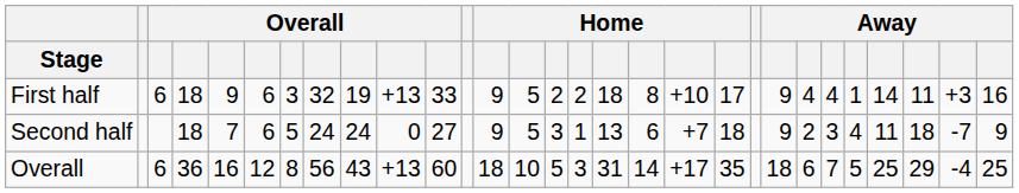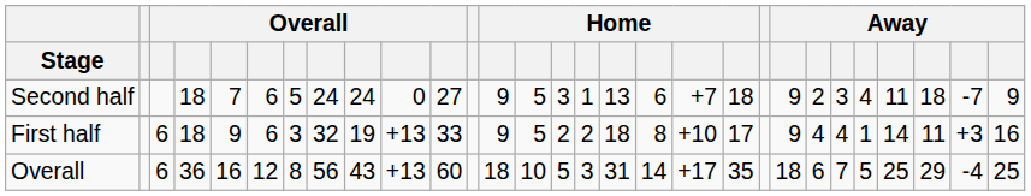rows swapped: First half <-> Second half
